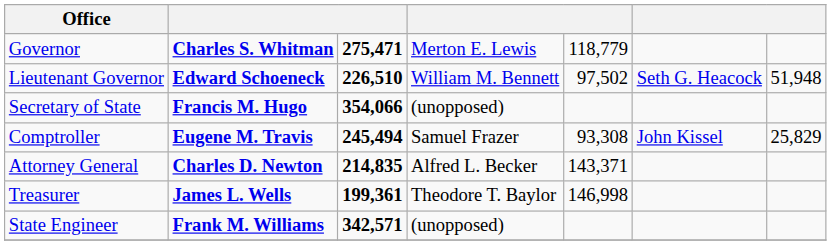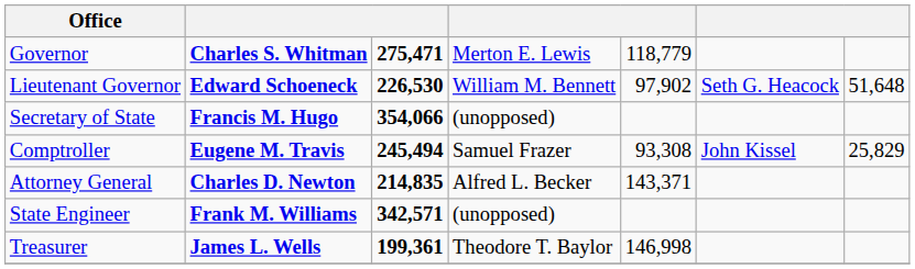Lieutenant Governor | column 3: 226,510 -> 226,530
Lieutenant Governor | column 5: 97,502 -> 97,902
Lieutenant Governor | column 7: 51,948 -> 51,648
rows swapped: Treasurer <-> State Engineer
